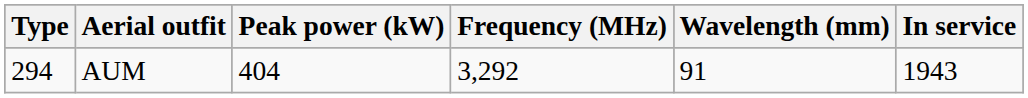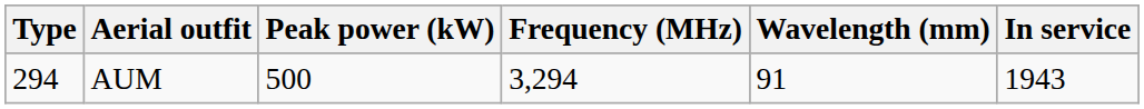AUM | Peak power (kW): 404 -> 500
AUM | Frequency (MHz): 3,292 -> 3,294
